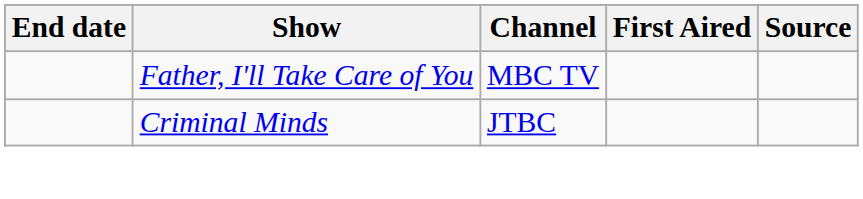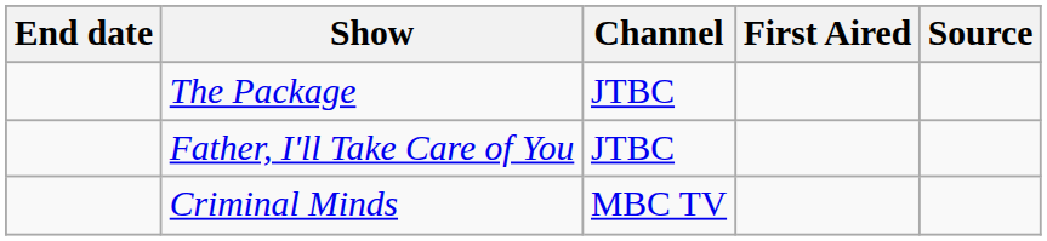+ row: The Package | JTBC
Father, I'll Take Care of You | Channel: MBC TV -> JTBC
Criminal Minds | Channel: JTBC -> MBC TV
